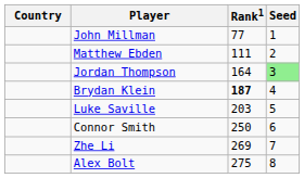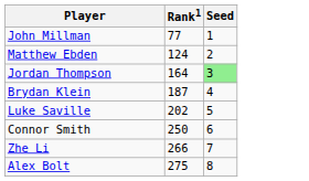- column: Country
Matthew Ebden | Rank1: 111 -> 124
Brydan Klein | Rank1: bold -> normal
Luke Saville | Rank1: 203 -> 202
Zhe Li | Rank1: 269 -> 266
